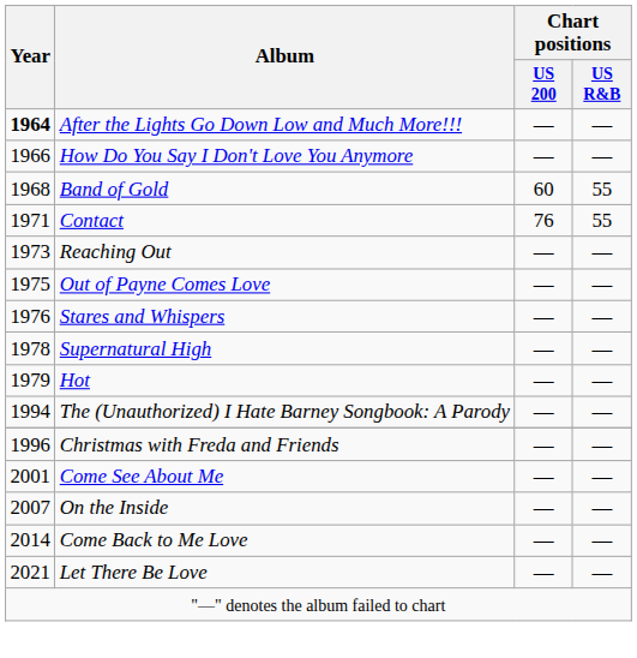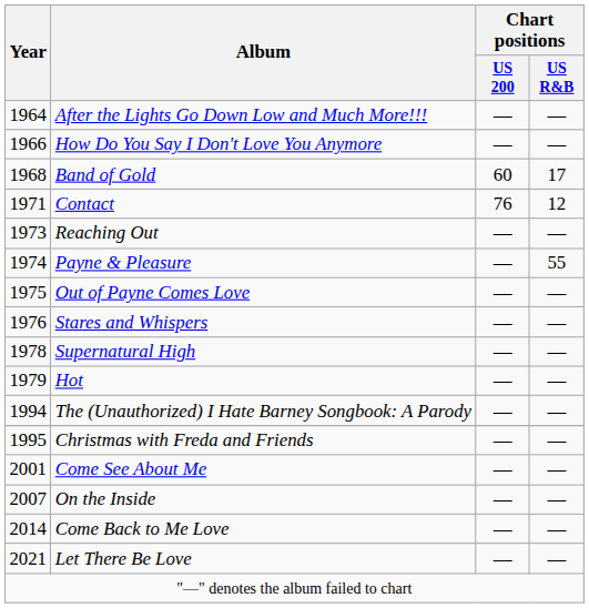After the Lights Go Down Low and Much More!!! | Year: bold -> normal
Band of Gold | Chart positions / US R&B: 55 -> 17
Contact | Chart positions / US R&B: 55 -> 12
+ row: 1974 | Payne & Pleasure | — | 55
Christmas with Freda and Friends | Year: 1996 -> 1995
